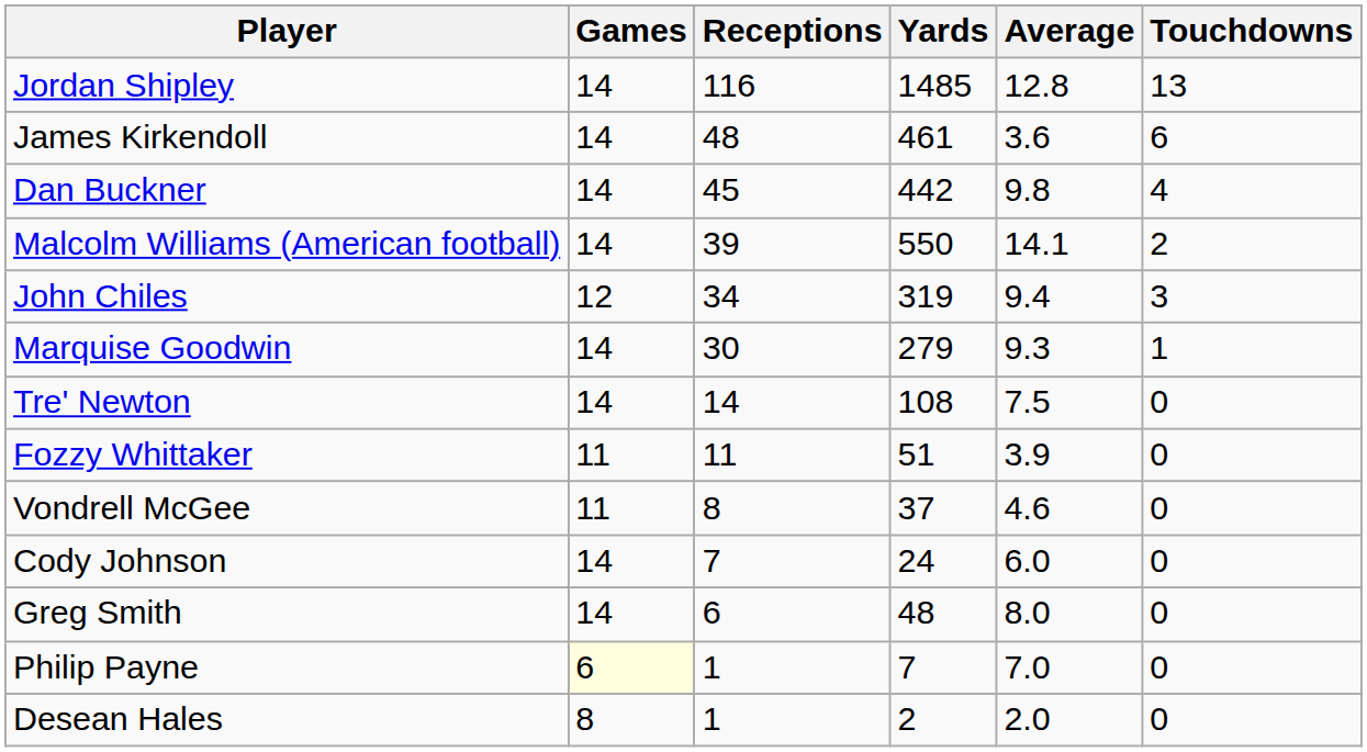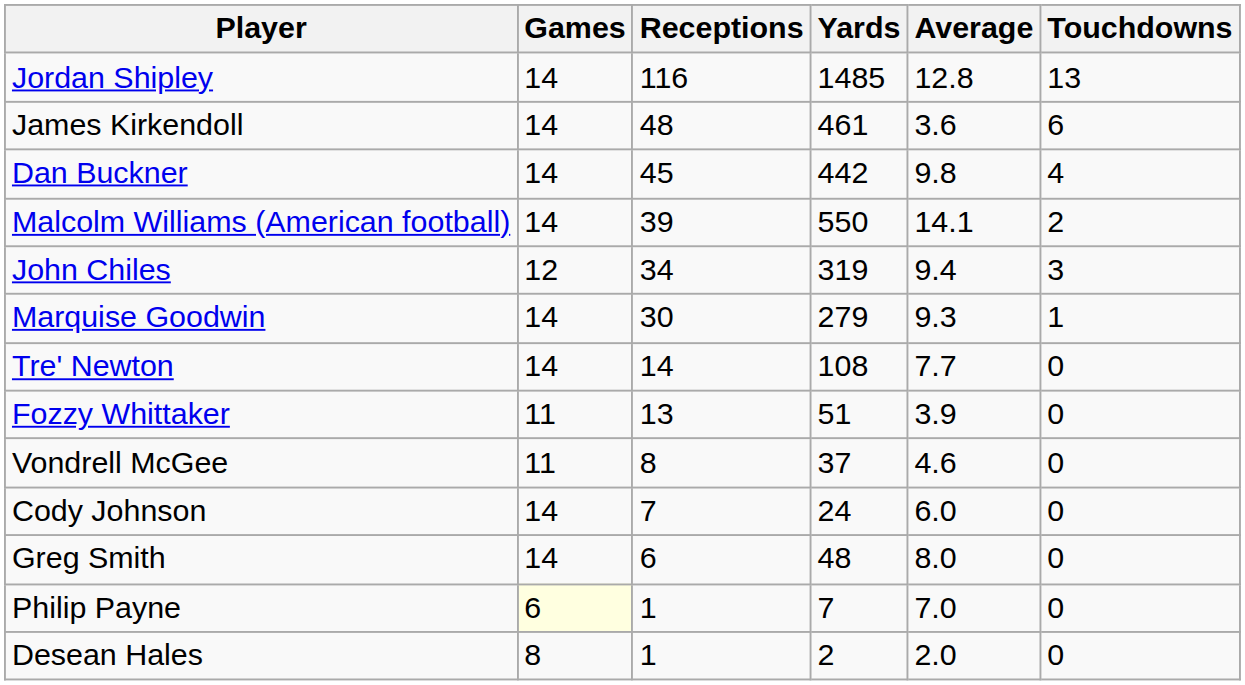Tre' Newton | Average: 7.5 -> 7.7
Fozzy Whittaker | Receptions: 11 -> 13
